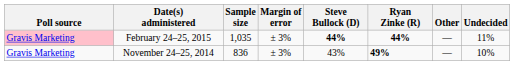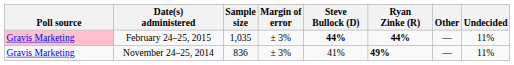November 24–25, 2014 | Steve Bullock (D): 43% -> 41%
November 24–25, 2014 | Undecided: 10% -> 11%
